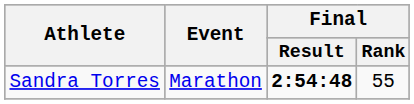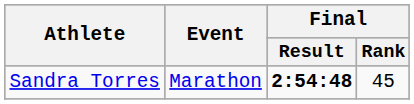Sandra Torres | Final / Rank: 55 -> 45
